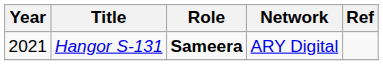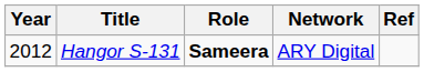Hangor S-131 | Year: 2021 -> 2012
